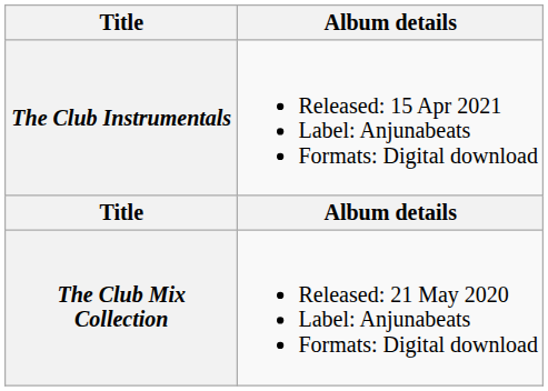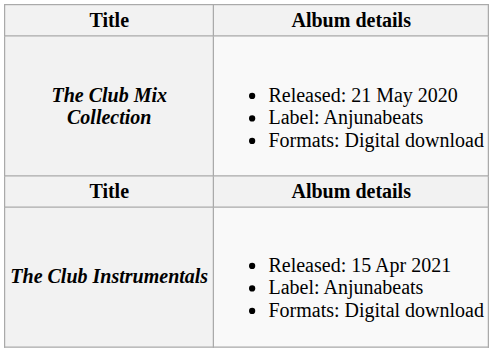rows swapped: The Club Mix Collection <-> The Club Instrumentals
